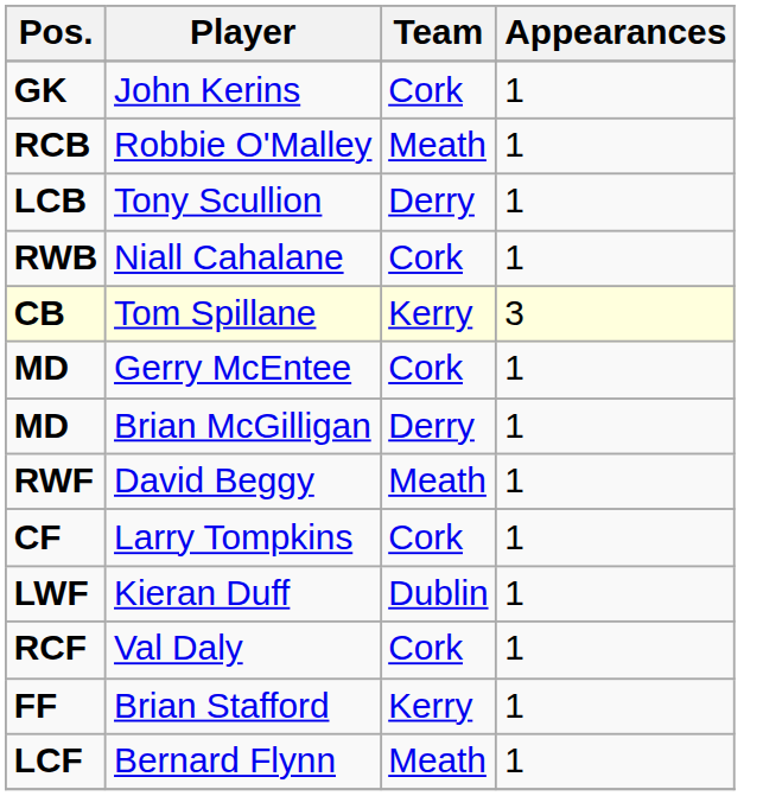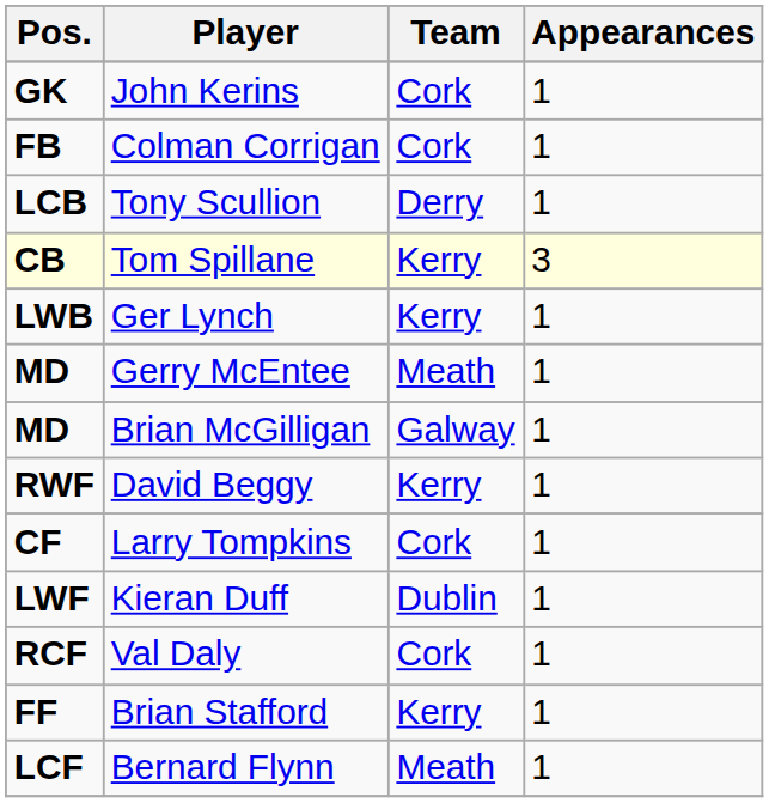- row: RCB | Robbie O'Malley | Meath | 1
+ row: FB | Colman Corrigan | Cork | 1
- row: RWB | Niall Cahalane | Cork | 1
+ row: LWB | Ger Lynch | Kerry | 1
Gerry McEntee | Team: Cork -> Meath
Brian McGilligan | Team: Derry -> Galway
David Beggy | Team: Meath -> Kerry
